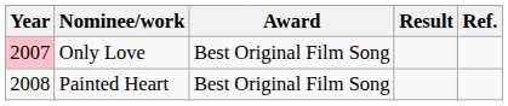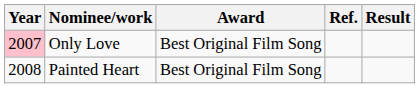columns swapped: Result <-> Ref.
